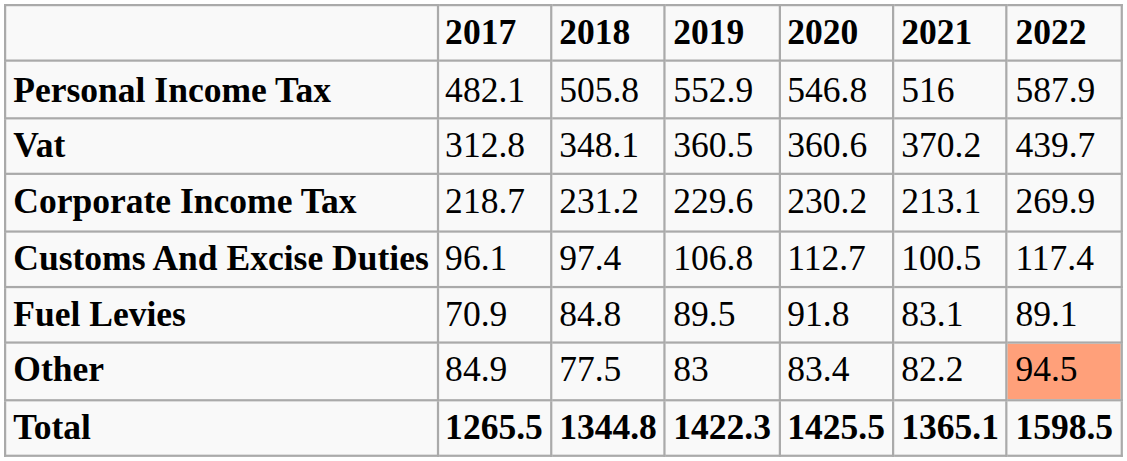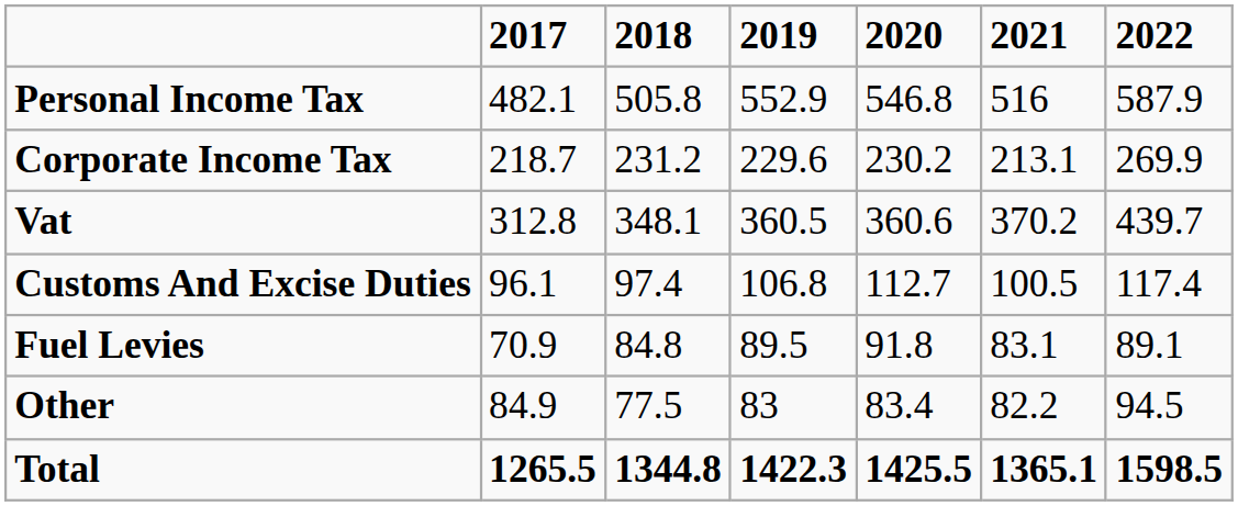rows swapped: Vat <-> Corporate Income Tax
Other | 2022: lightsalmon background -> no background
